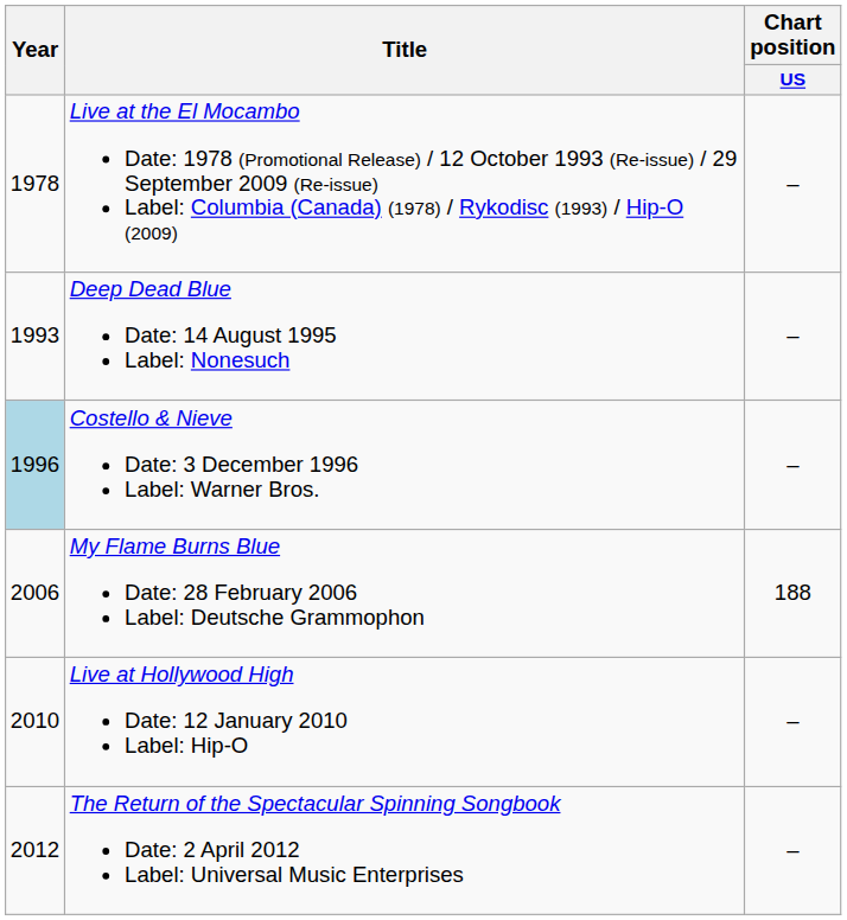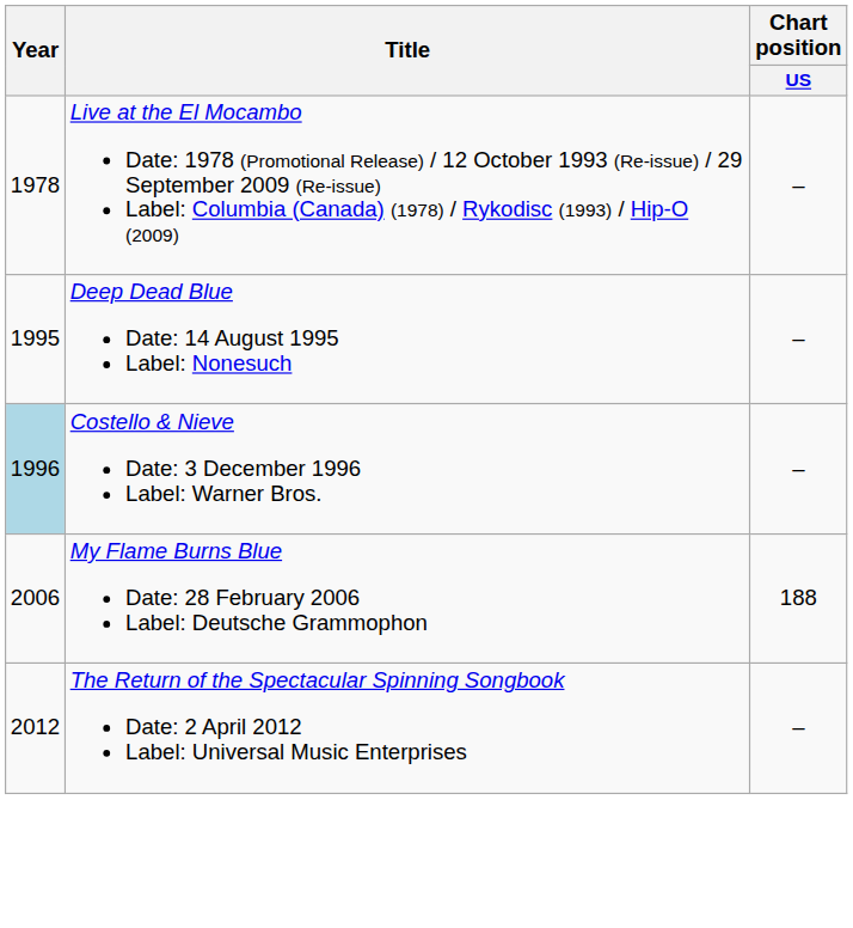Deep Dead Blue Date: 14 August 1995 Label: Nonesuch | Year: 1993 -> 1995
- row: 2010 | Live at Hollywood High Date: 12 January 2010 Label: Hip-O | –
